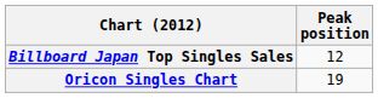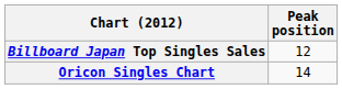Oricon Singles Chart | Peak position: 19 -> 14
